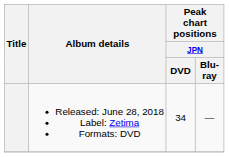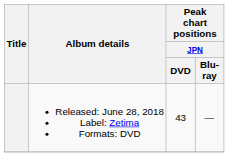Released: June 28, 2018 Label: Zetima Formats: DVD | Peak chart positions / JPN / DVD: 34 -> 43
